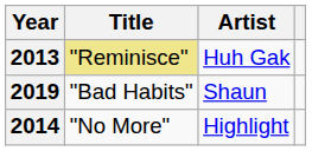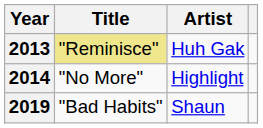rows swapped: 2014 <-> 2019
